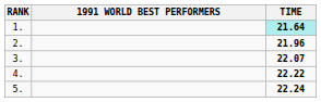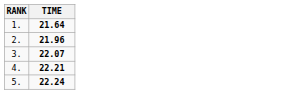- column: 1991 WORLD BEST PERFORMERS
1. | TIME: paleturquoise background -> no background
4. | TIME: 22.22 -> 22.21
